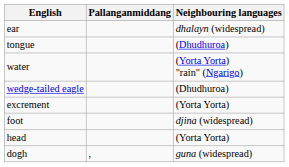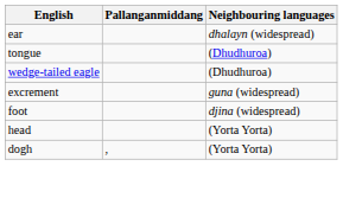- row: water | (Yorta Yorta) "rain" (Ngarigo)
excrement | Neighbouring languages: (Yorta Yorta) -> guna (widespread)
dogh | Neighbouring languages: guna (widespread) -> (Yorta Yorta)
